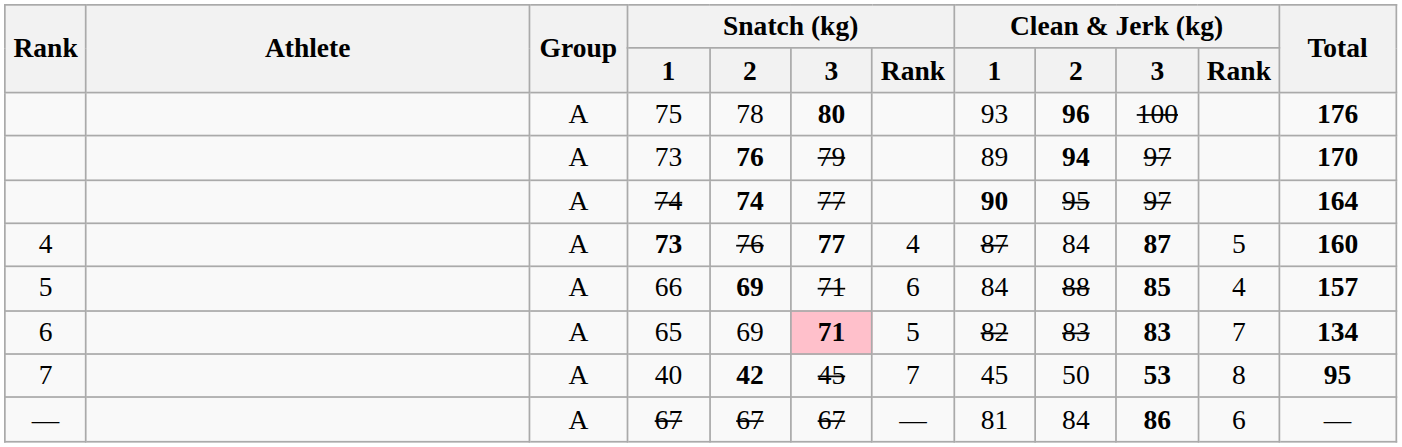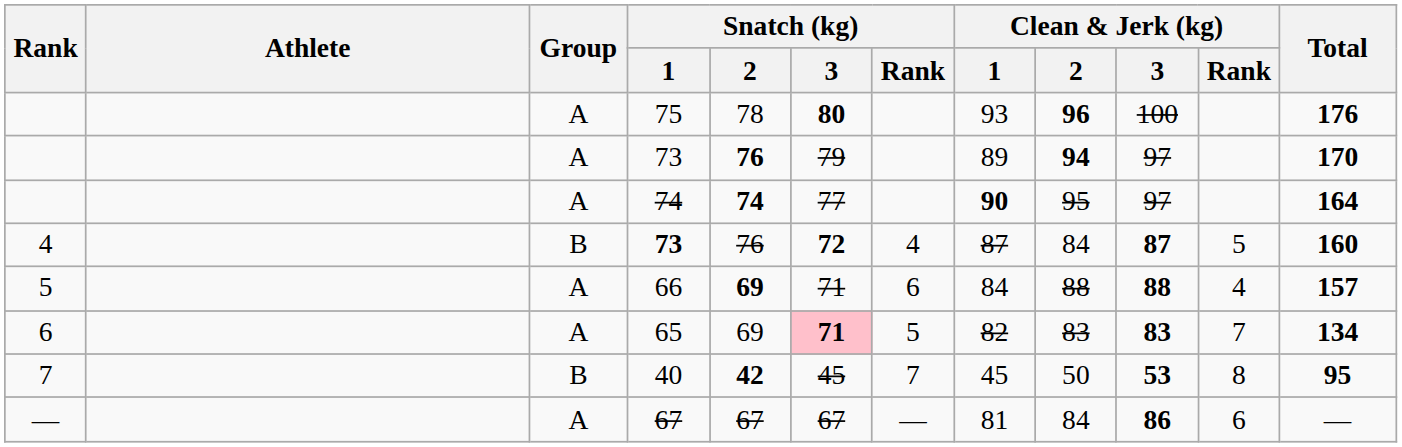4 / 73 | Group: A -> B
4 / 73 | Snatch (kg) / 3: 77 -> 72
66 | Clean & Jerk (kg) / 3: 85 -> 88
40 | Group: A -> B
